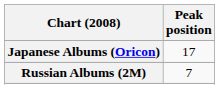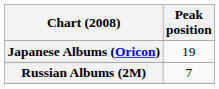Japanese Albums (Oricon) | Peak position: 17 -> 19
